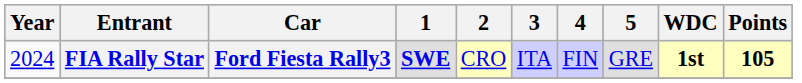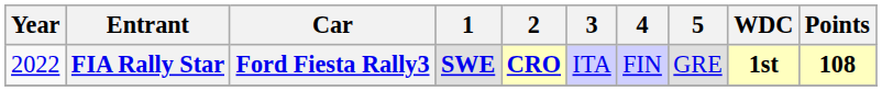FIA Rally Star | Year: 2024 -> 2022
FIA Rally Star | 2: normal -> bold
FIA Rally Star | Points: 105 -> 108
